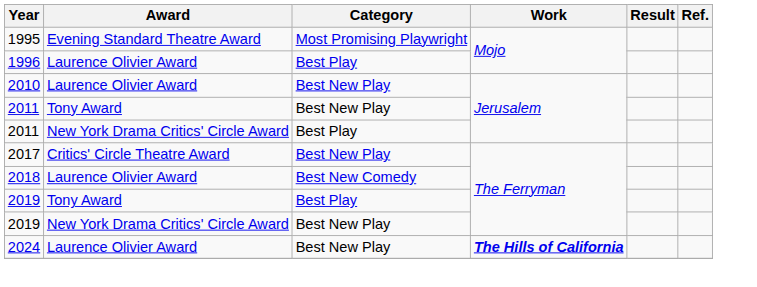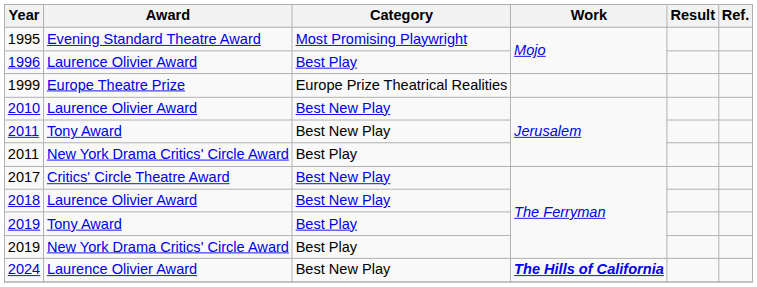+ row: 1999 | Europe Theatre Prize | Europe Prize Theatrical Realities
2018 | Category: Best New Comedy -> Best New Play
2019 / New York Drama Critics' Circle Award | Category: Best New Play -> Best Play
